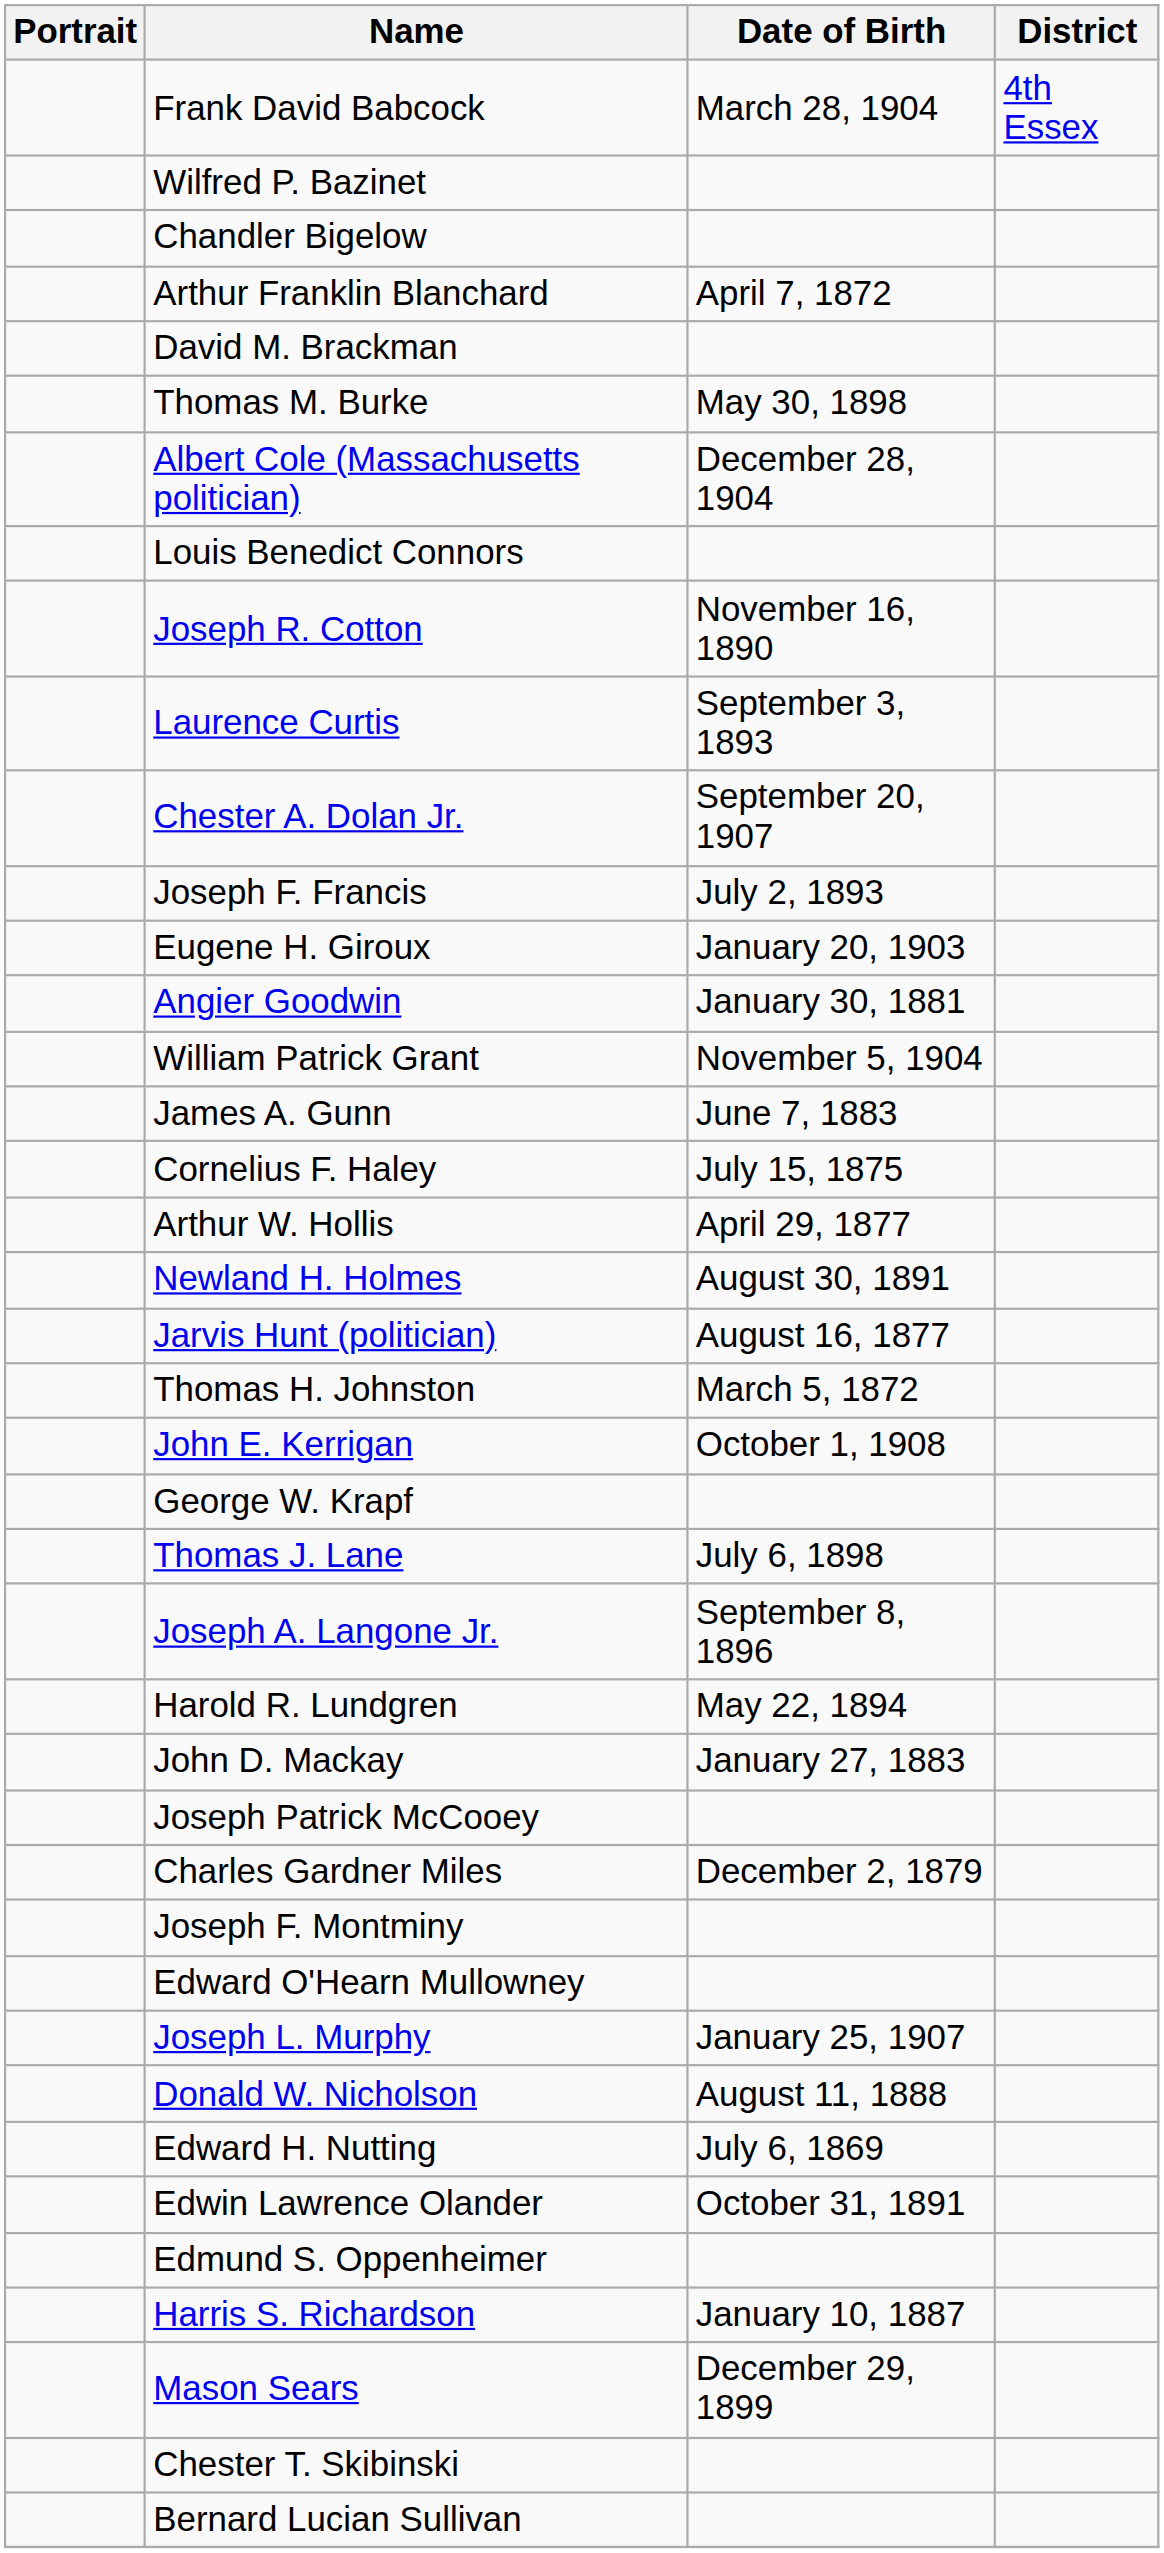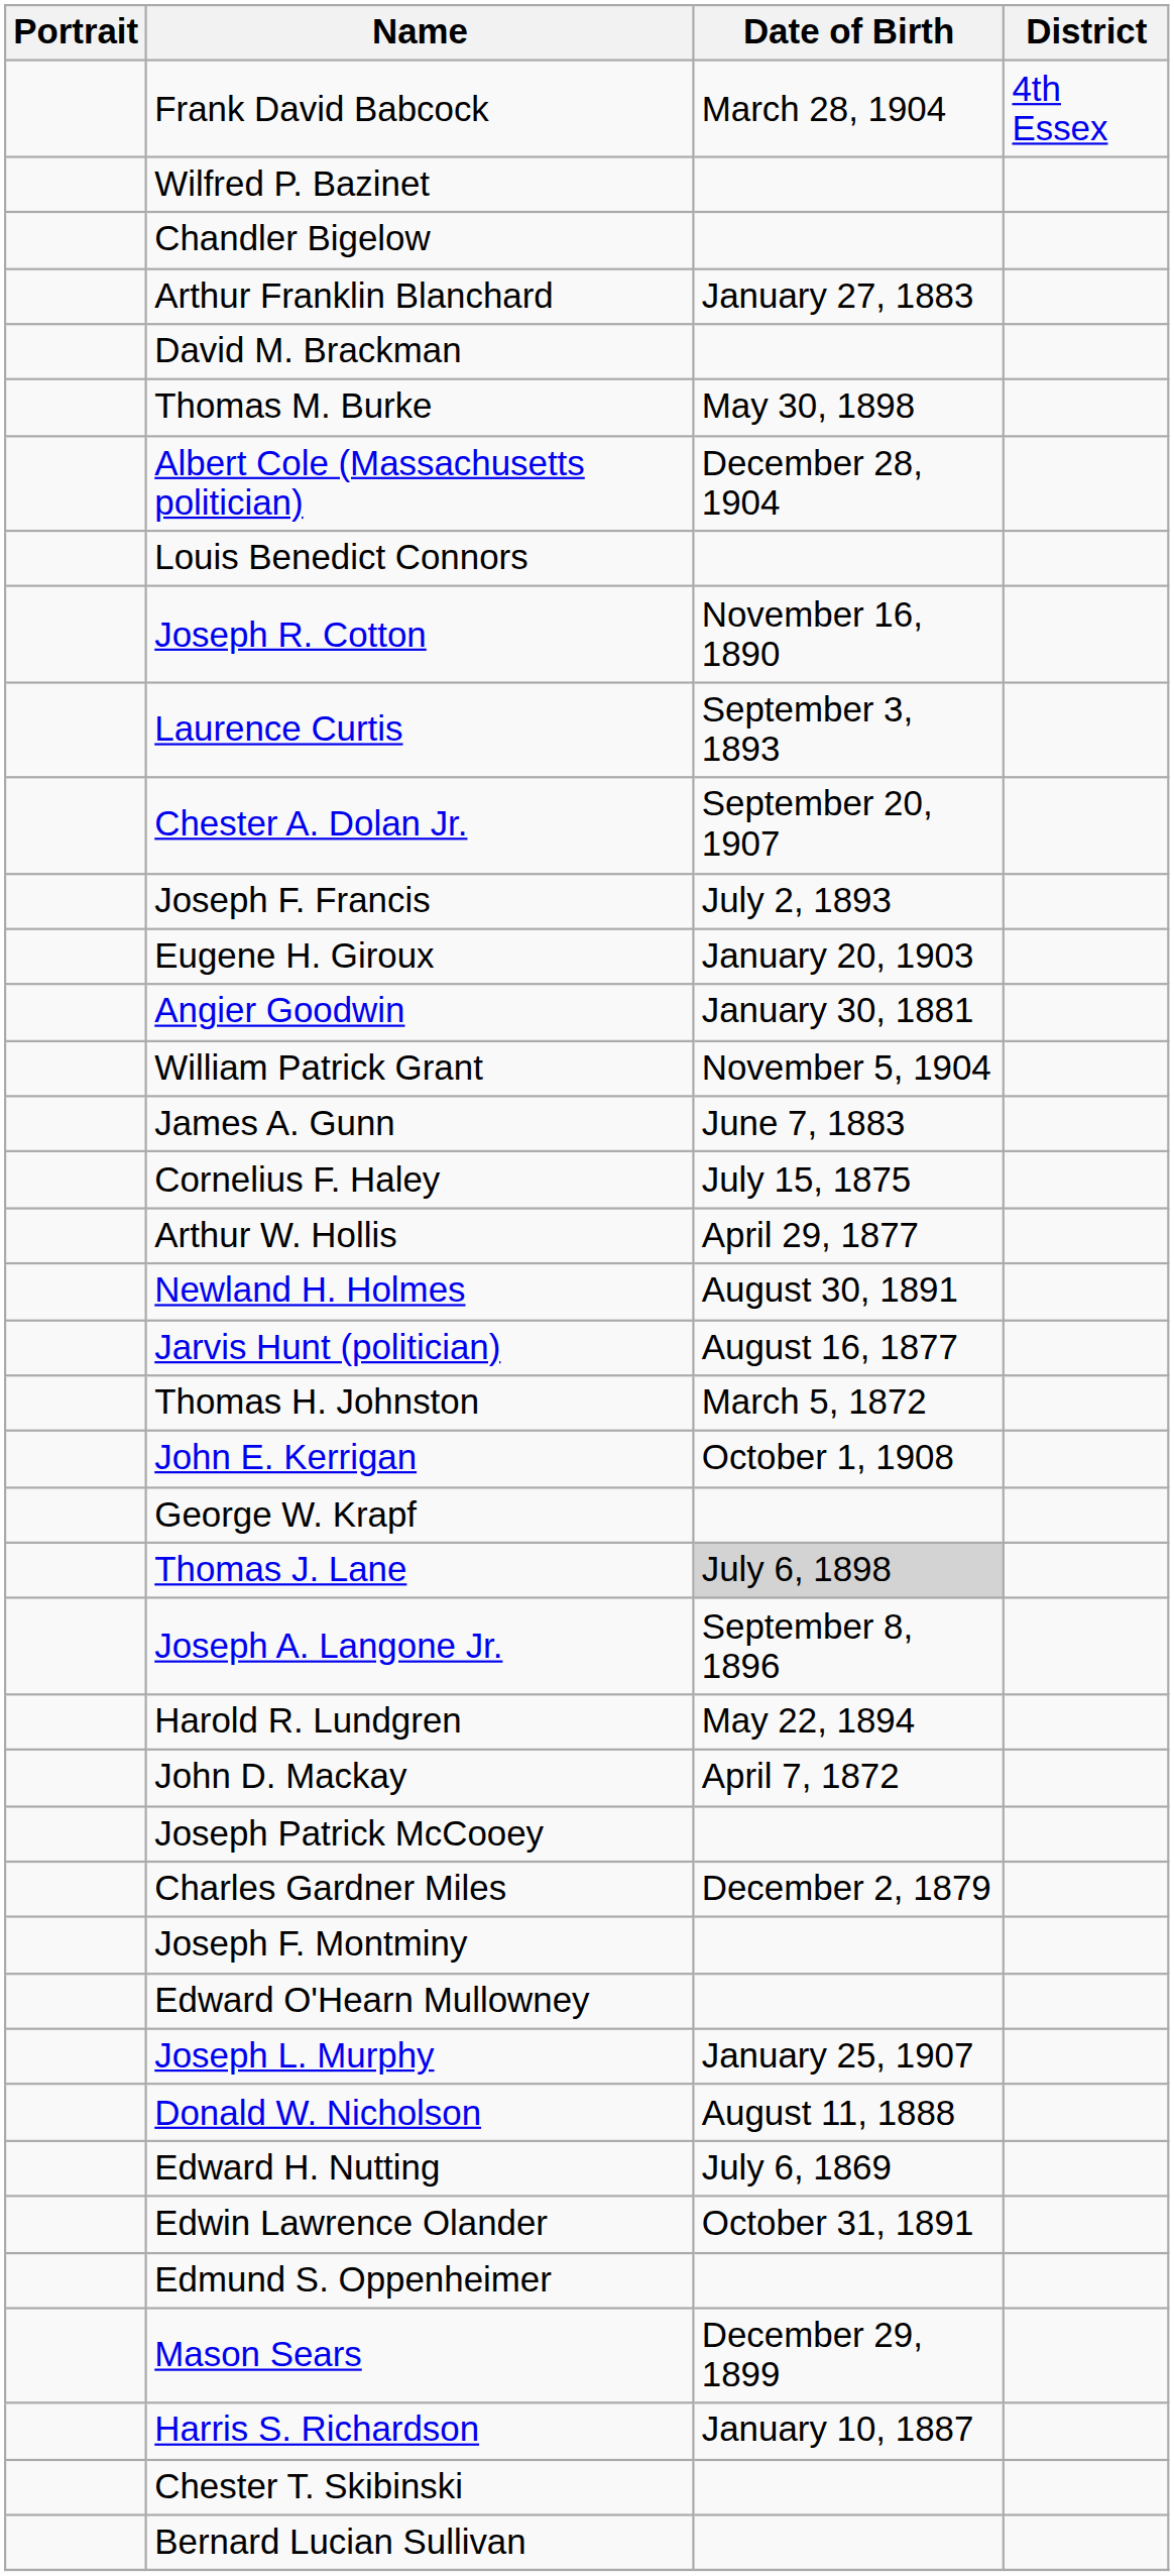Arthur Franklin Blanchard | Date of Birth: April 7, 1872 -> January 27, 1883
Thomas J. Lane | Date of Birth: no background -> lightgrey background
John D. Mackay | Date of Birth: January 27, 1883 -> April 7, 1872
rows swapped: Harris S. Richardson <-> Mason Sears
